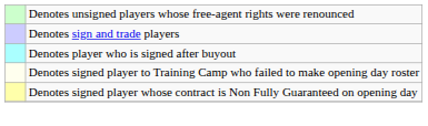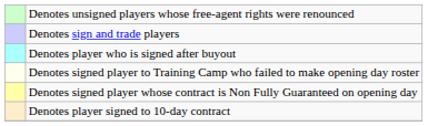+ row: Denotes player signed to 10-day contract
